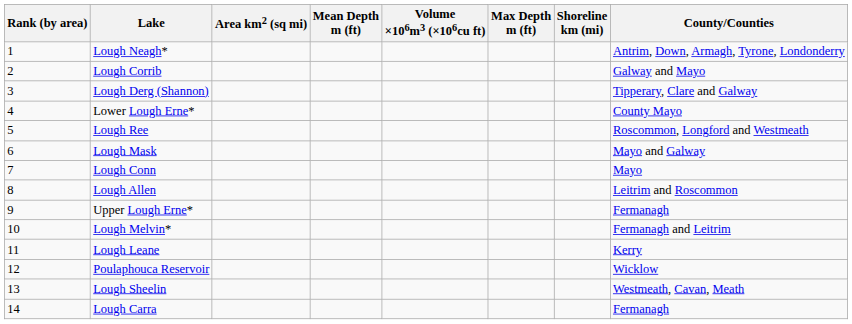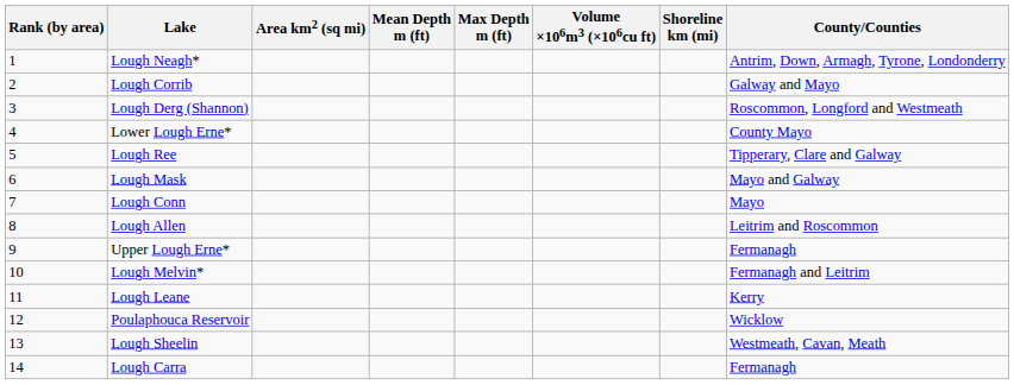columns swapped: Max Depth m (ft) <-> Volume ×106m3 (×106cu ft)
Lough Derg (Shannon) | County/Counties: Tipperary, Clare and Galway -> Roscommon, Longford and Westmeath
Lough Ree | County/Counties: Roscommon, Longford and Westmeath -> Tipperary, Clare and Galway
